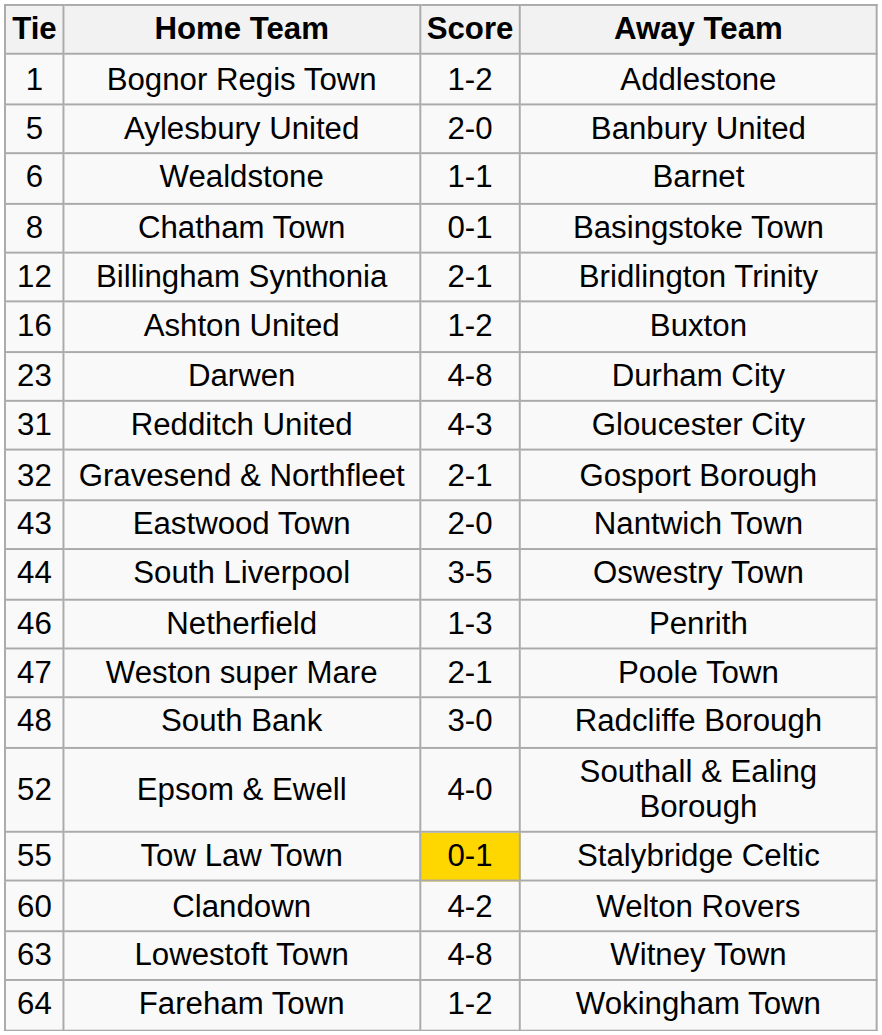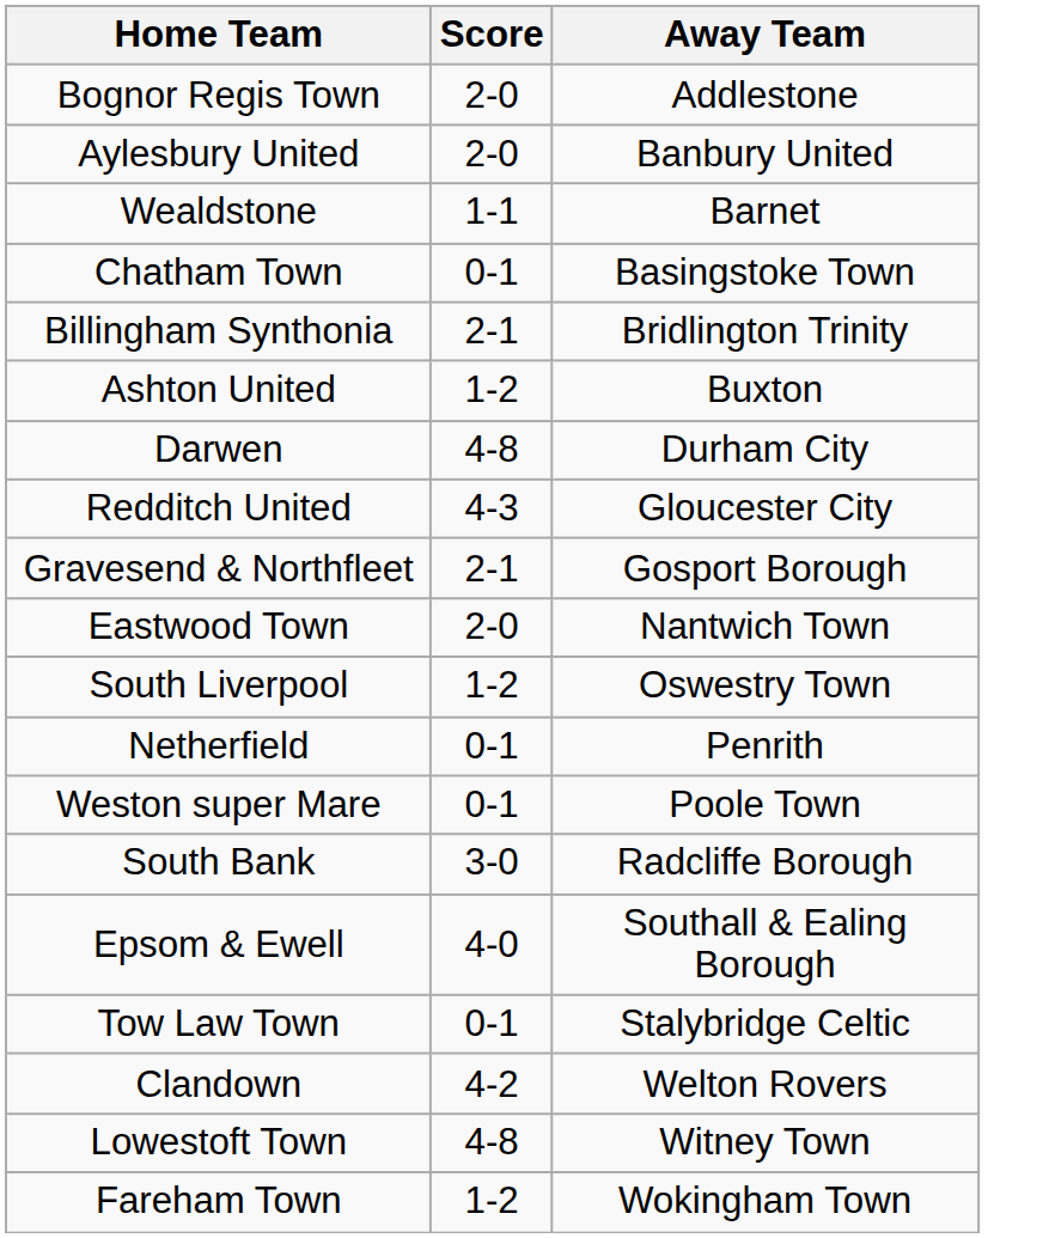- column: Tie | 1 | 5 | 6 | 8 | 12 | 16 | 23 | 31 | 32 | 43 | 44 | 46 | 47 | 48 | 52 | 55 | 60 | 63 | 64
Bognor Regis Town | Score: 1-2 -> 2-0
South Liverpool | Score: 3-5 -> 1-2
Netherfield | Score: 1-3 -> 0-1
Weston super Mare | Score: 2-1 -> 0-1
Tow Law Town | Score: gold background -> no background
